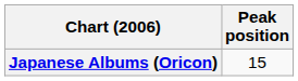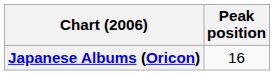Japanese Albums (Oricon) | Peak position: 15 -> 16
